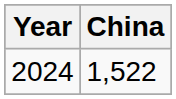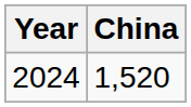2024 | China: 1,522 -> 1,520
